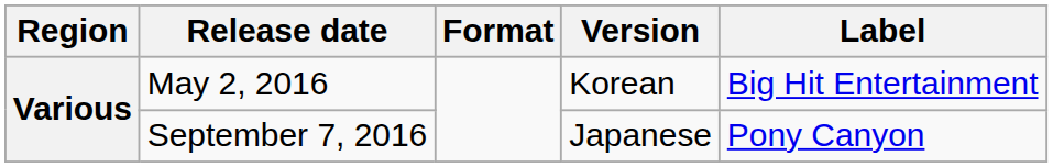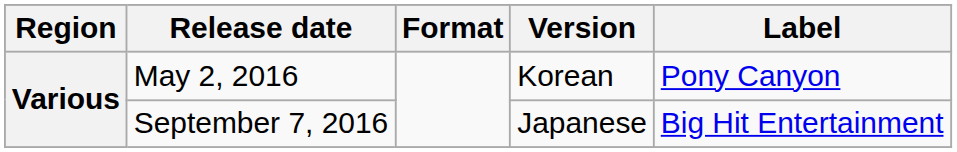May 2, 2016 | Label: Big Hit Entertainment -> Pony Canyon
September 7, 2016 | Label: Pony Canyon -> Big Hit Entertainment
